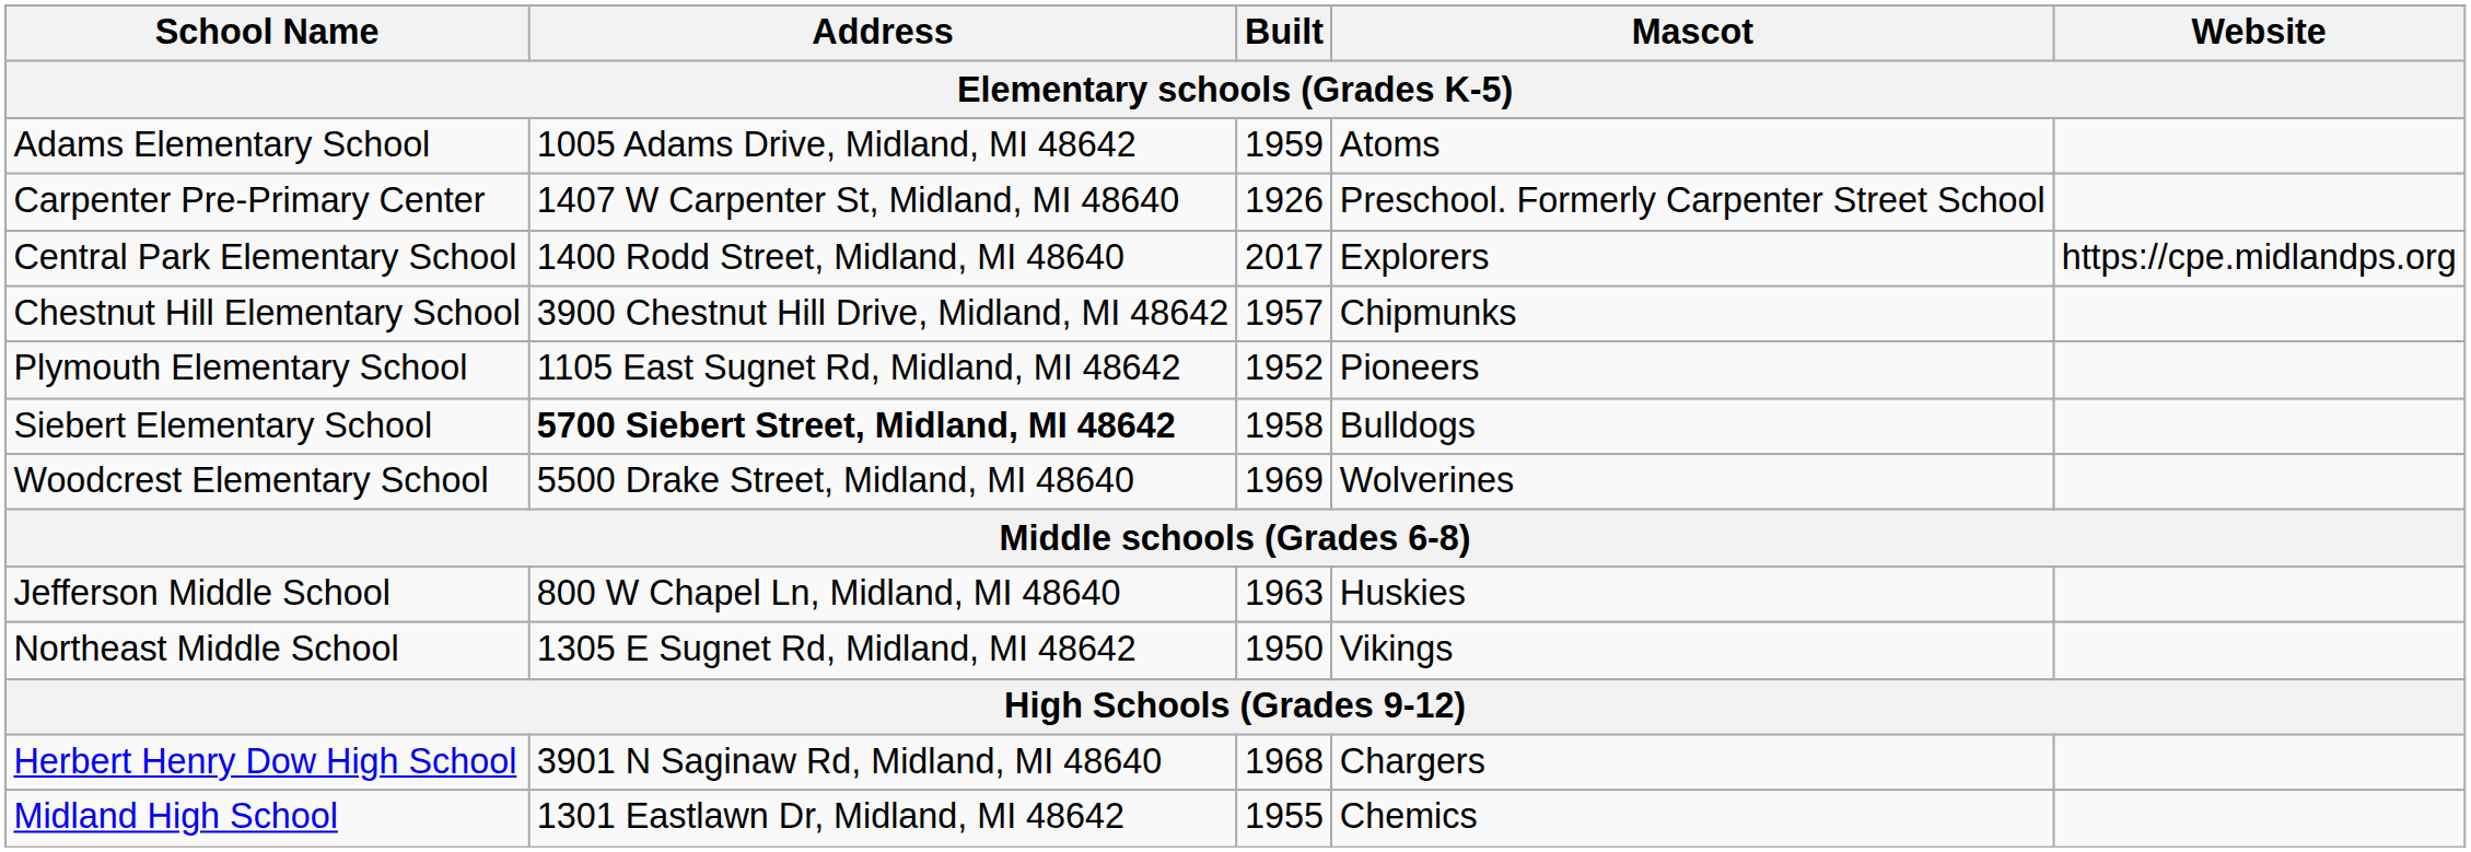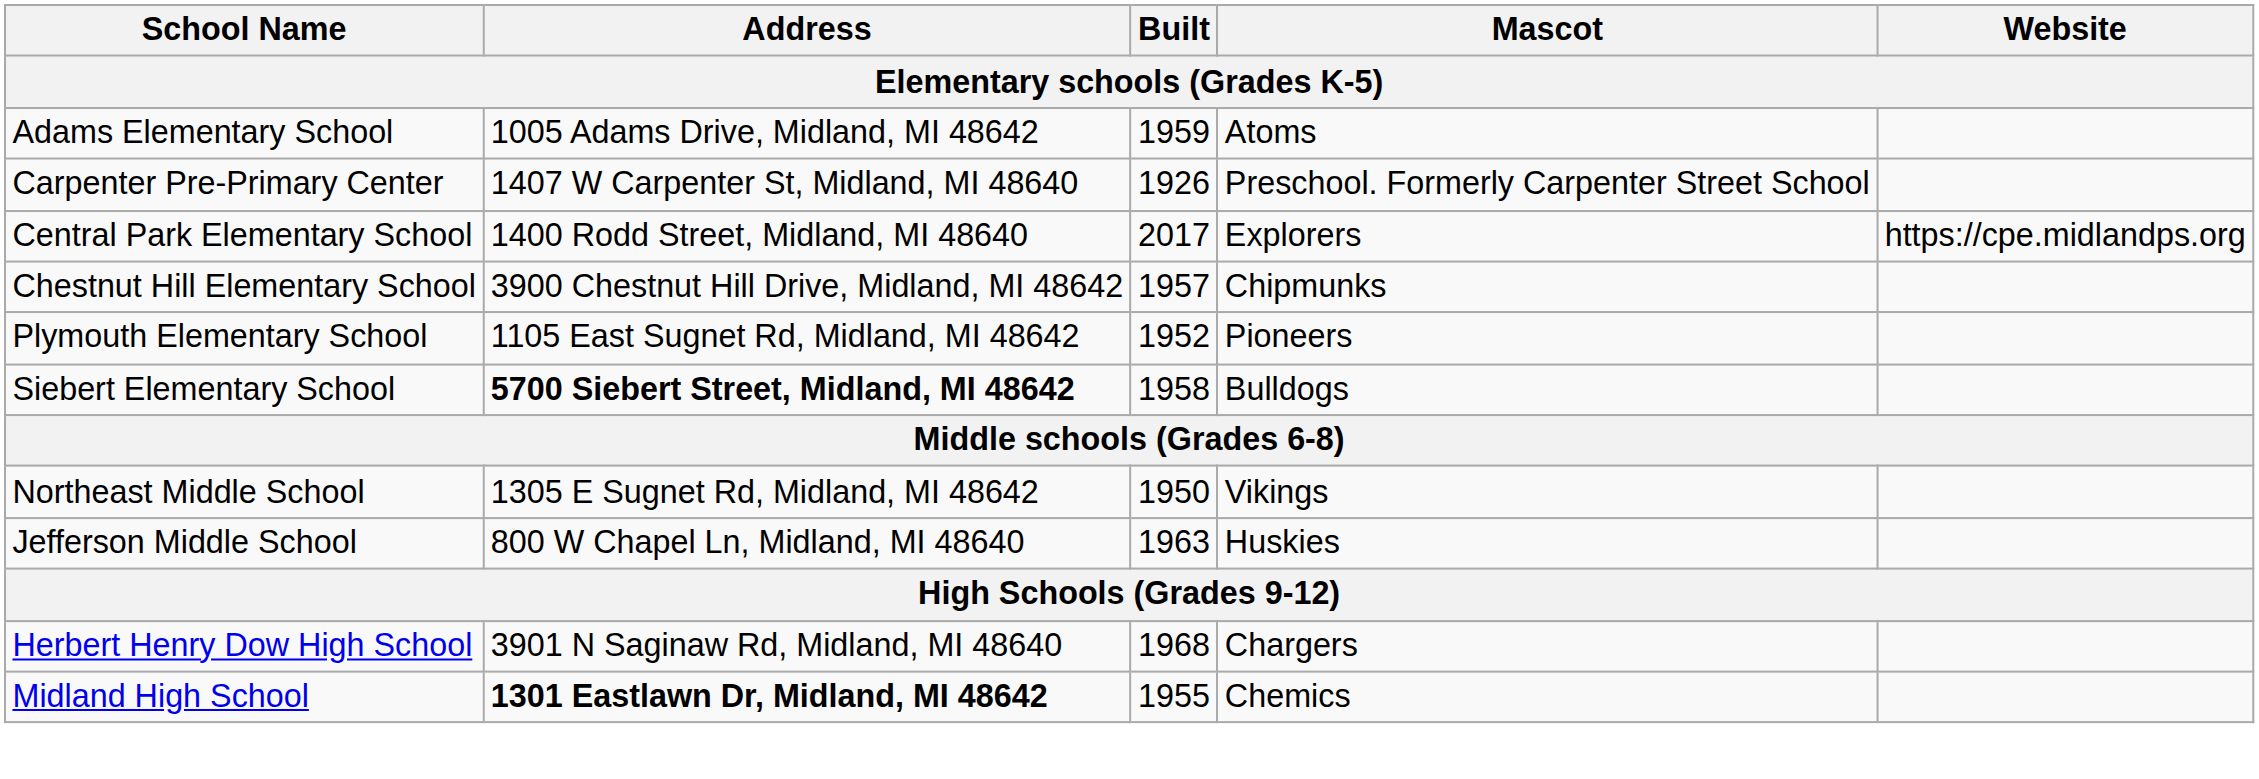- row: Woodcrest Elementary School | 5500 Drake Street, Midland, MI 48640 | 1969 | Wolverines
rows swapped: Jefferson Middle School <-> Northeast Middle School
Midland High School | Address: normal -> bold
